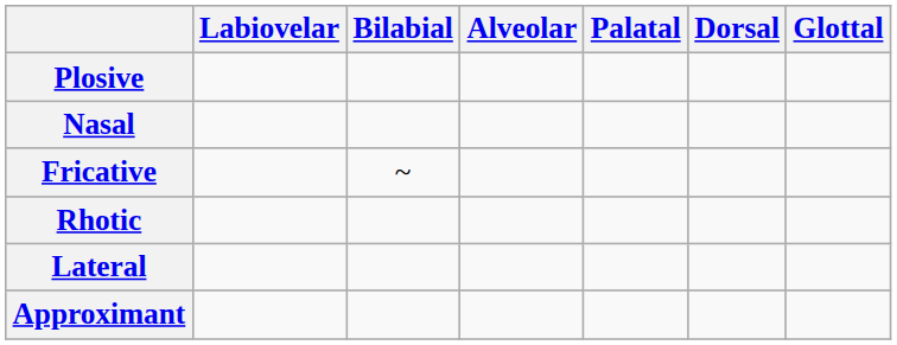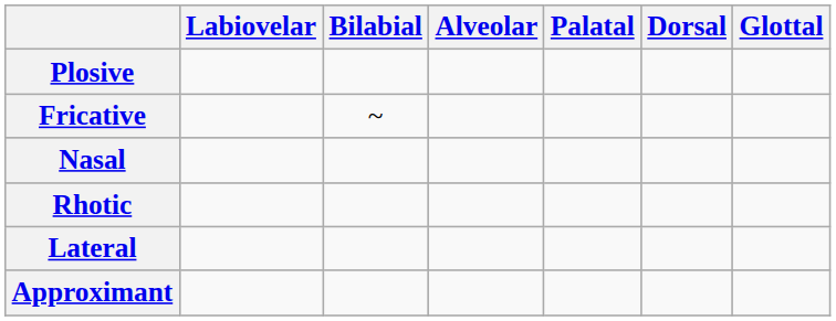rows swapped: Nasal <-> Fricative
